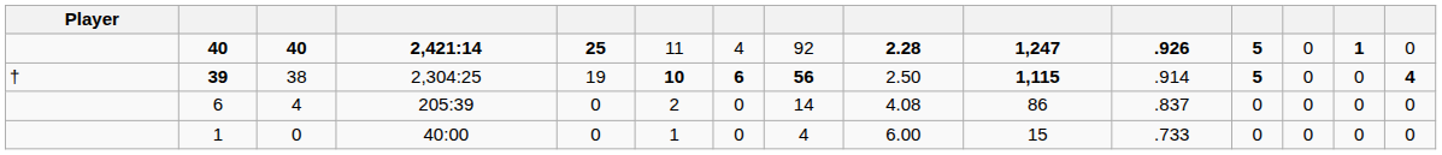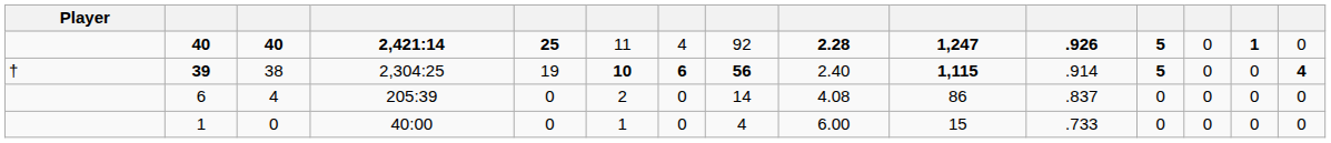38 | column 9: 2.50 -> 2.40
